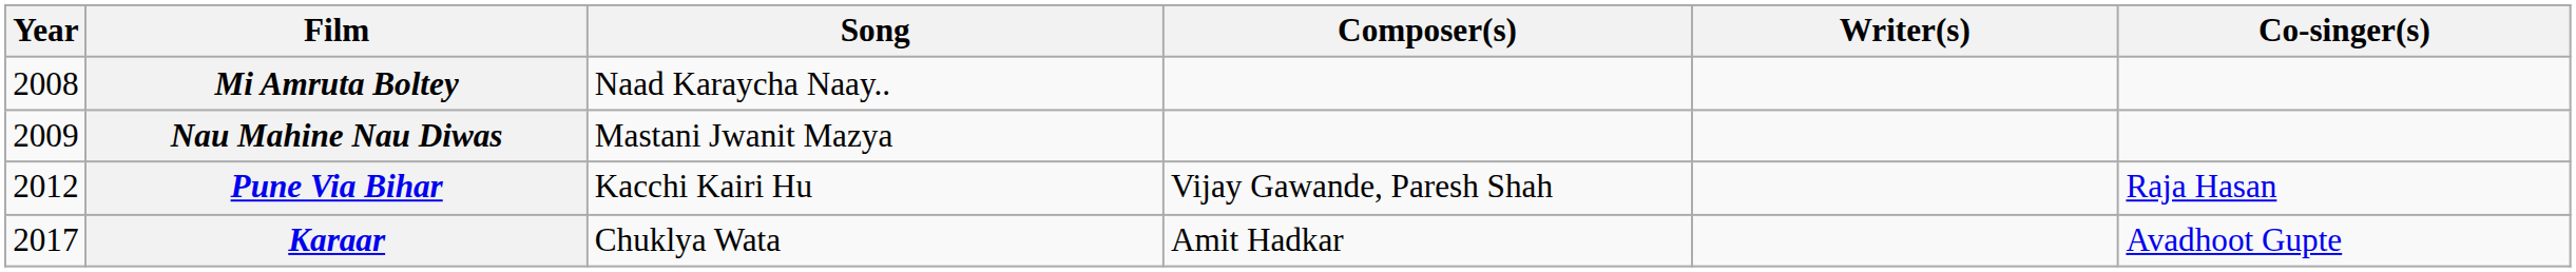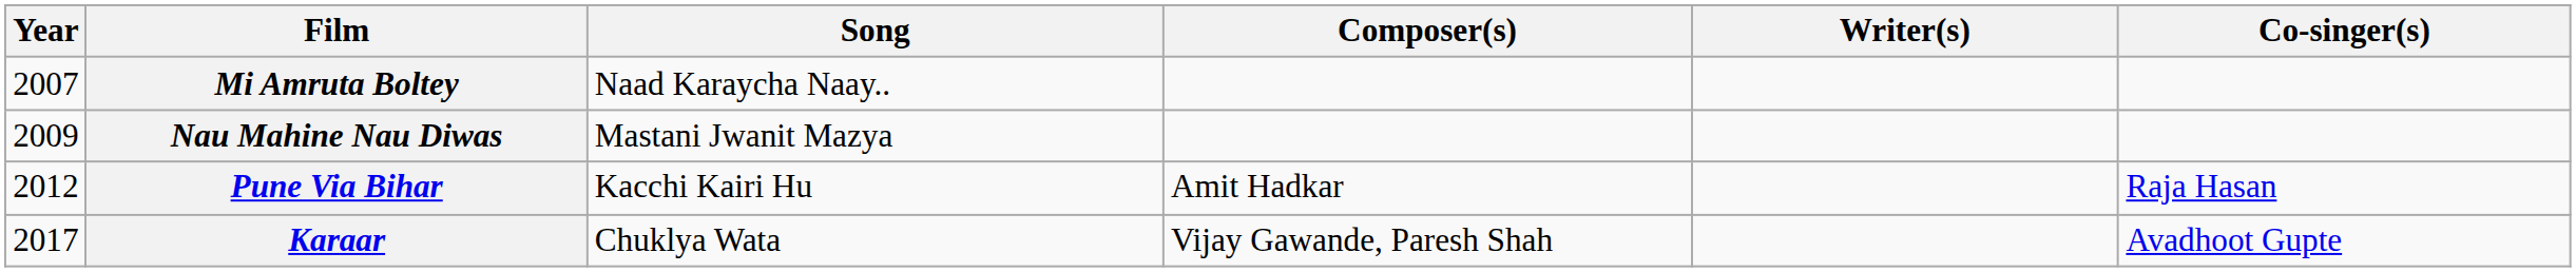Mi Amruta Boltey | Year: 2008 -> 2007
Pune Via Bihar | Composer(s): Vijay Gawande, Paresh Shah -> Amit Hadkar
Karaar | Composer(s): Amit Hadkar -> Vijay Gawande, Paresh Shah
